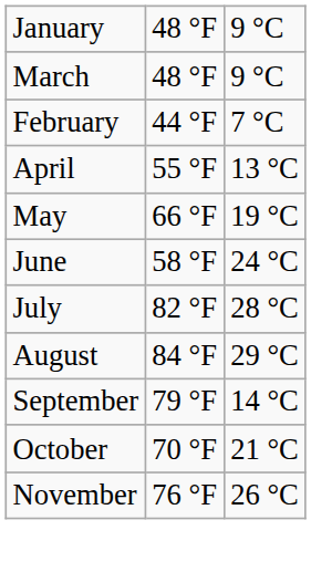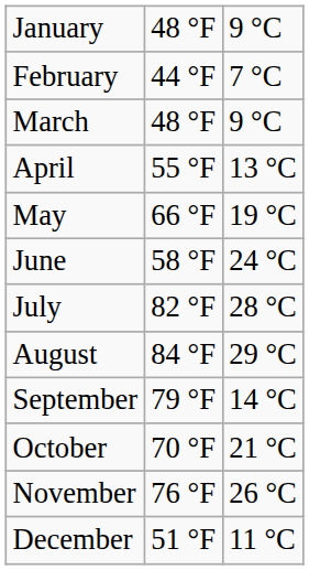rows swapped: February <-> March
+ row: December | 51 °F | 11 °C
